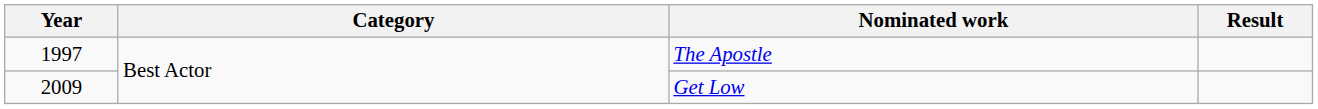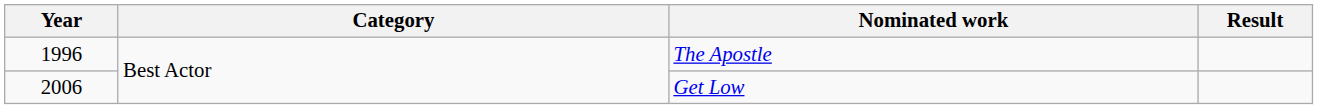The Apostle | Year: 1997 -> 1996
Get Low | Year: 2009 -> 2006
